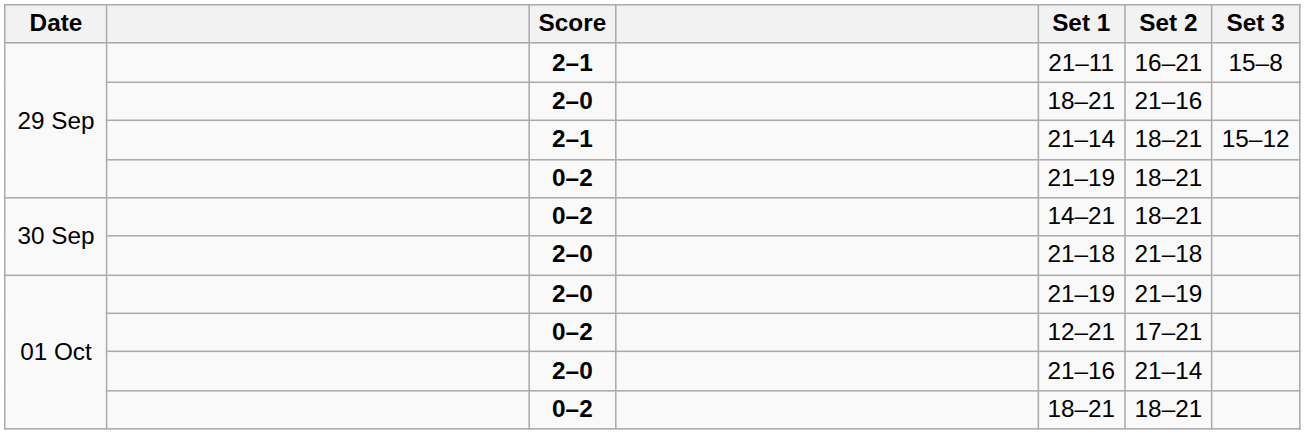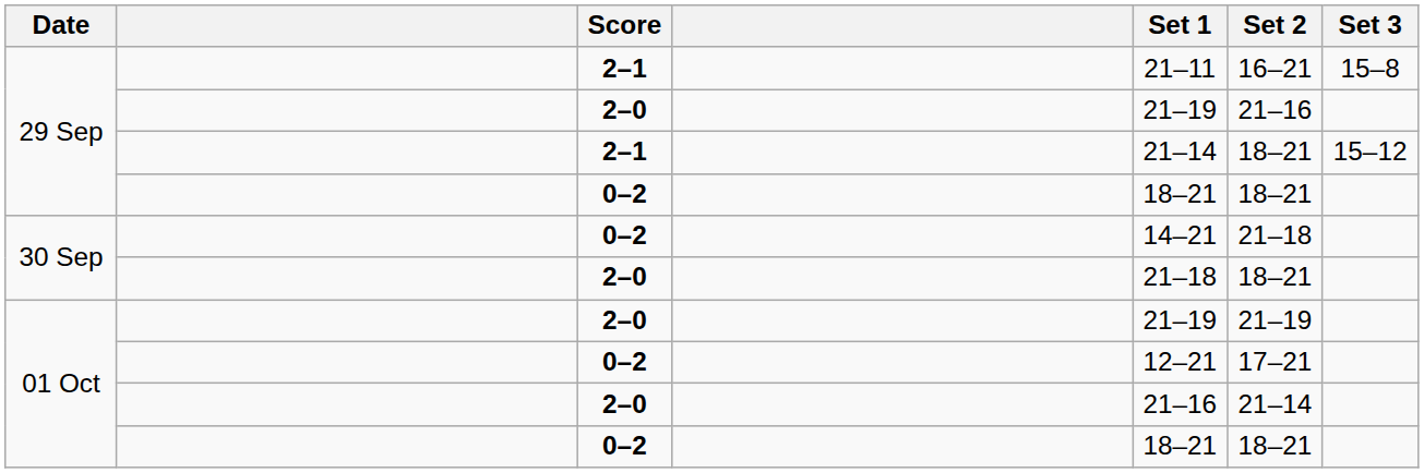29 Sep / 2–0 | Set 1: 18–21 -> 21–19
29 Sep / 0–2 | Set 1: 21–19 -> 18–21
30 Sep / 0–2 | Set 2: 18–21 -> 21–18
30 Sep / 2–0 | Set 2: 21–18 -> 18–21
